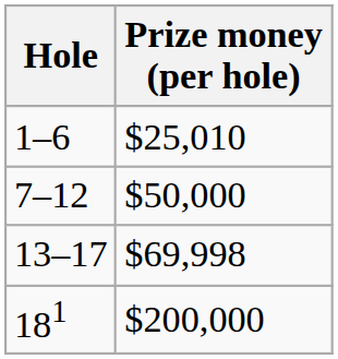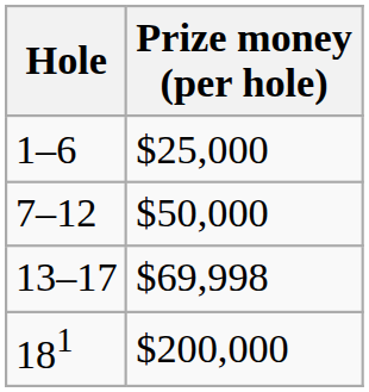1–6 | Prize money (per hole): $25,010 -> $25,000
